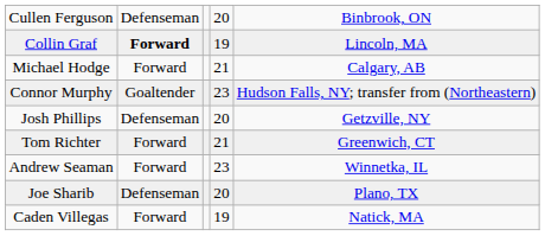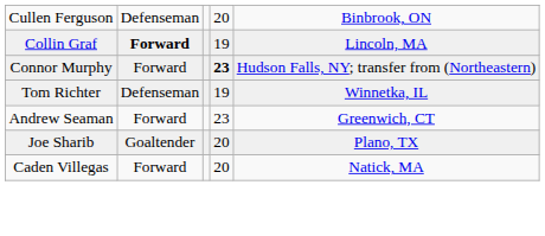- row: Michael Hodge | Forward | 21 | Calgary, AB
Connor Murphy | column 2: Goaltender -> Forward
Connor Murphy | column 4: normal -> bold
- row: Josh Phillips | Defenseman | 20 | Getzville, NY
Tom Richter | column 2: Forward -> Defenseman
Tom Richter | column 4: 21 -> 19
Tom Richter | column 5: Greenwich, CT -> Winnetka, IL
Andrew Seaman | column 5: Winnetka, IL -> Greenwich, CT
Joe Sharib | column 2: Defenseman -> Goaltender
Caden Villegas | column 4: 19 -> 20
